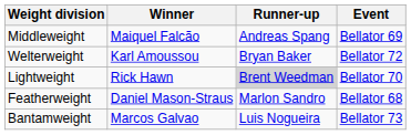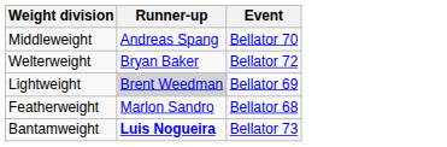- column: Winner | Maiquel Falcão | Karl Amoussou | Rick Hawn | Daniel Mason-Straus | Marcos Galvao
Middleweight | Event: Bellator 69 -> Bellator 70
Lightweight | Event: Bellator 70 -> Bellator 69
Bantamweight | Runner-up: normal -> bold
